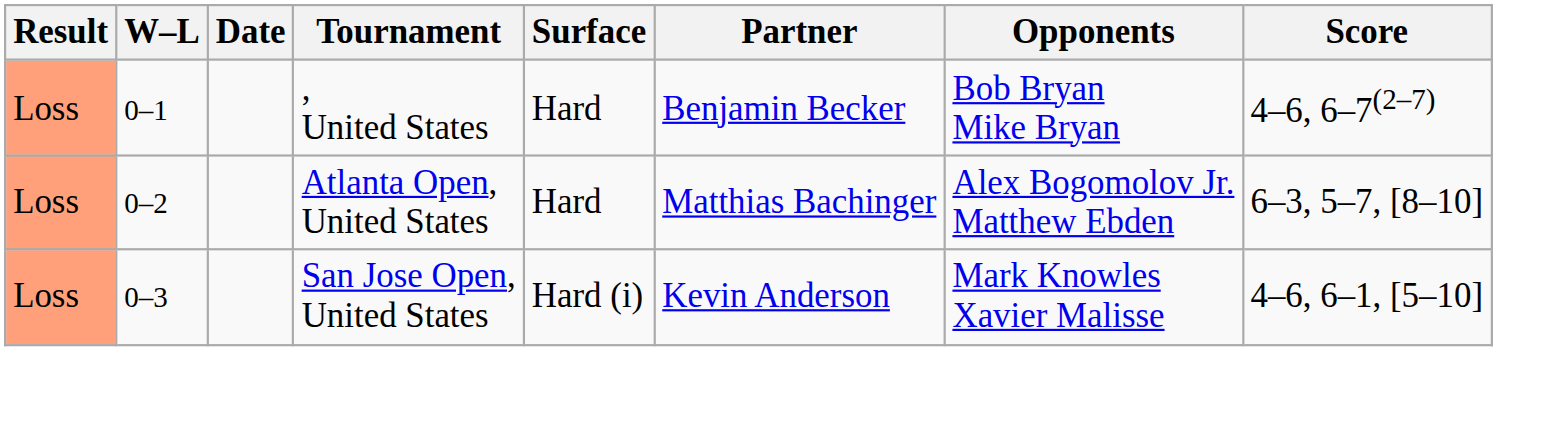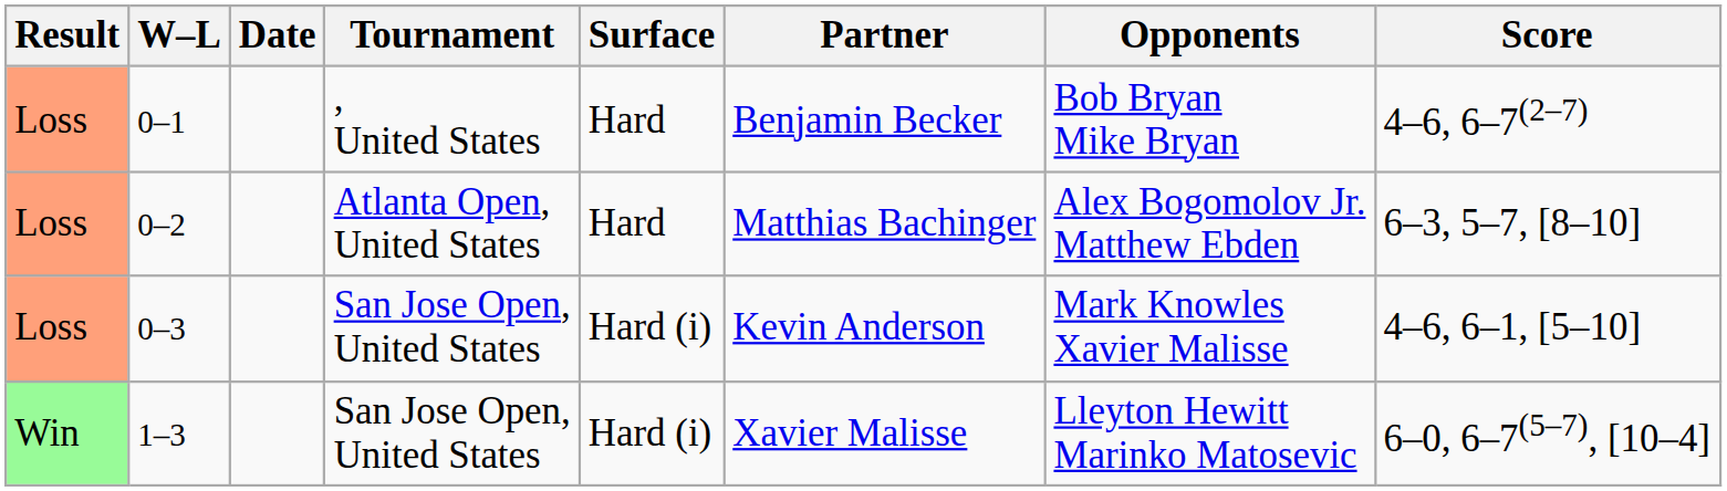+ row: Win | 1–3 | San Jose Open, United States | Hard (i) | Xavier Malisse | Lleyton Hewitt Marinko Matosevic | 6–0, 6–7(5–7), [10–4]
